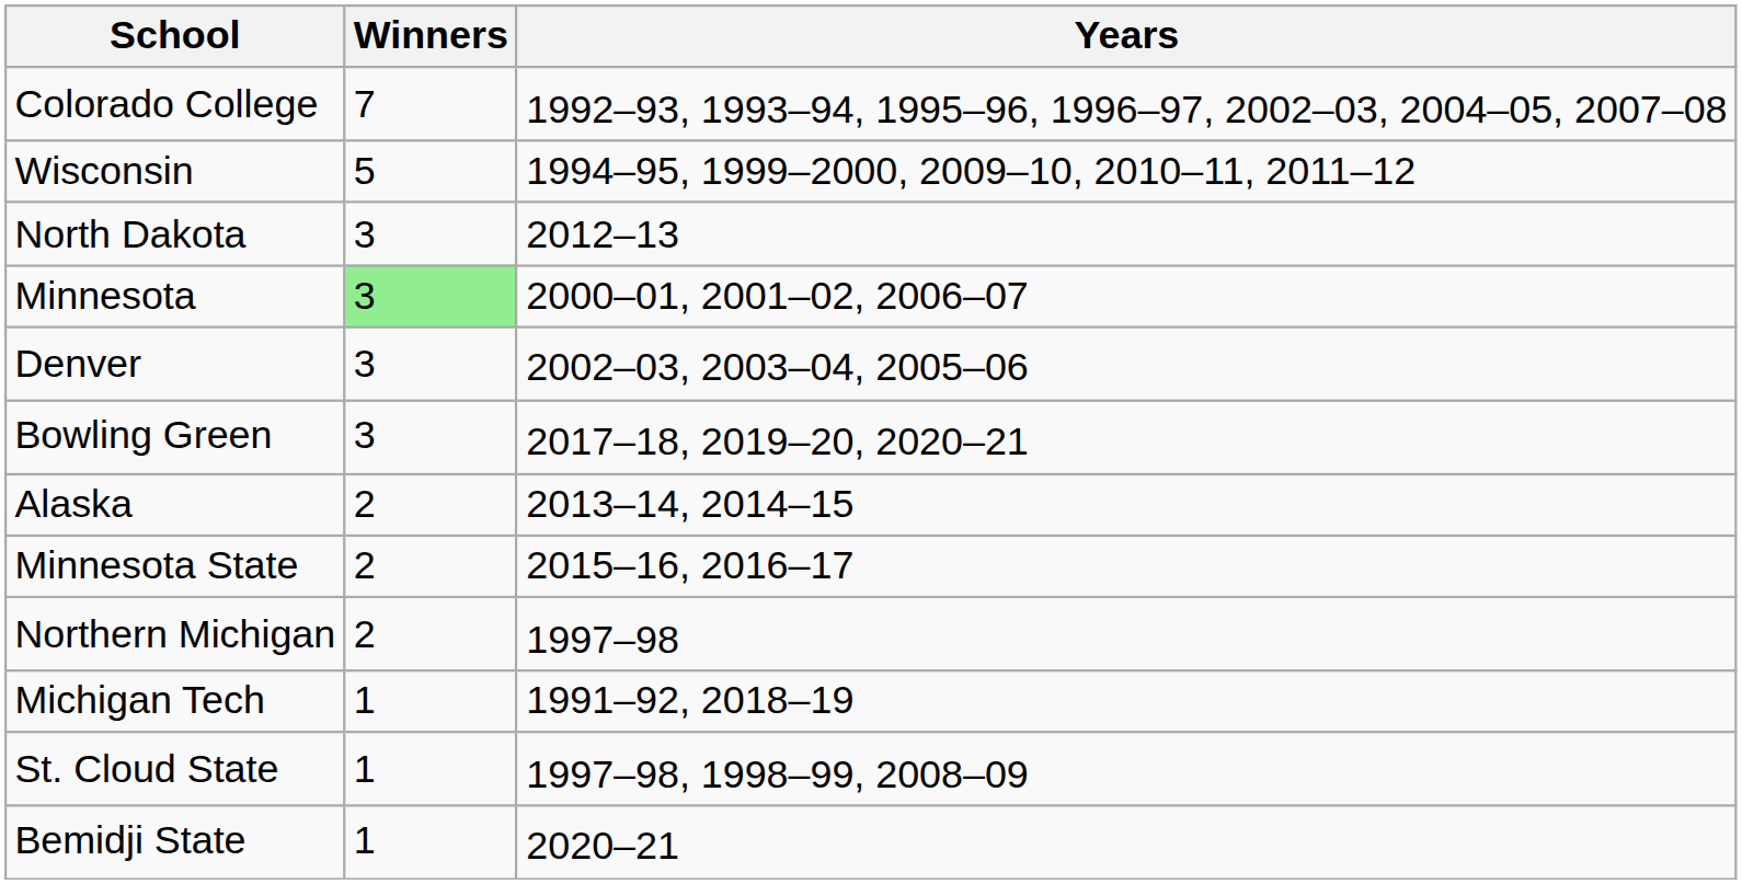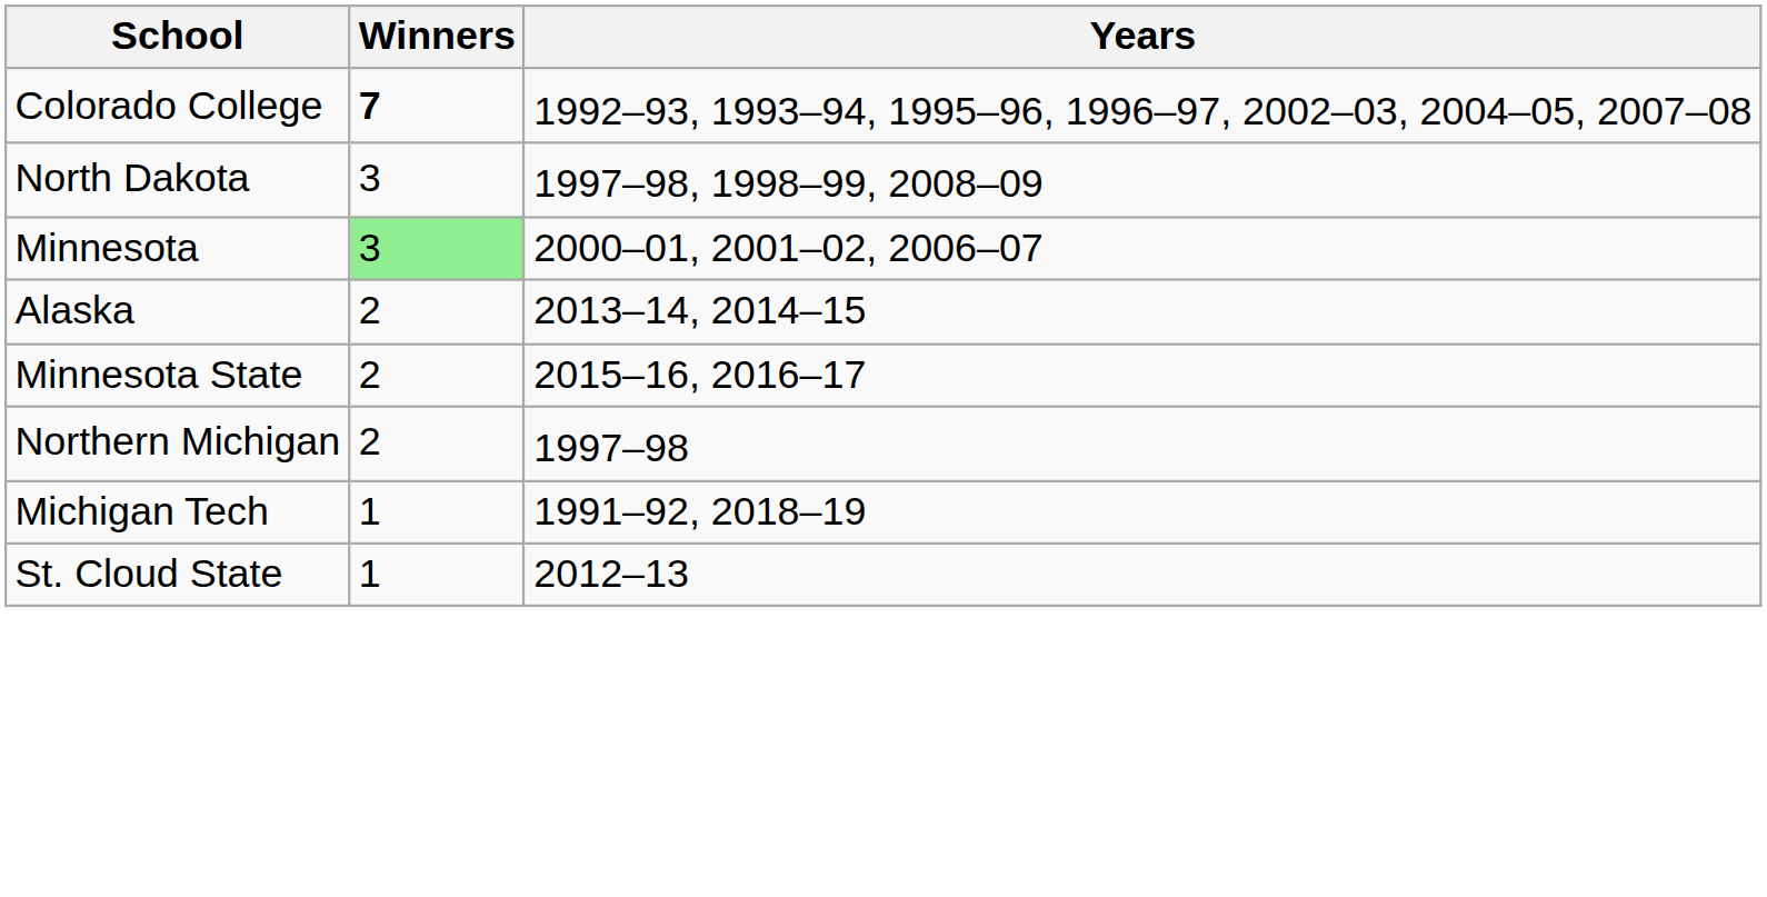Colorado College | Winners: normal -> bold
- row: Wisconsin | 5 | 1994–95, 1999–2000, 2009–10, 2010–11, 2011–12
North Dakota | Years: 2012–13 -> 1997–98, 1998–99, 2008–09
- row: Denver | 3 | 2002–03, 2003–04, 2005–06
- row: Bowling Green | 3 | 2017–18, 2019–20, 2020–21
St. Cloud State | Years: 1997–98, 1998–99, 2008–09 -> 2012–13
- row: Bemidji State | 1 | 2020–21
